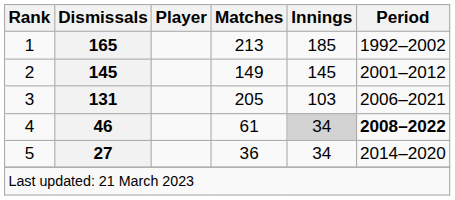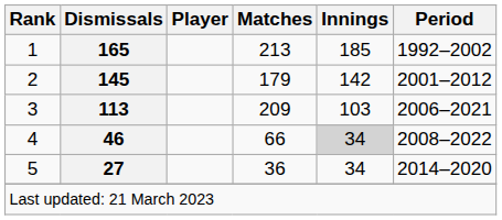2 | Matches: 149 -> 179
2 | Innings: 145 -> 142
3 | Dismissals: 131 -> 113
3 | Matches: 205 -> 209
4 | Matches: 61 -> 66
4 | Period: bold -> normal
